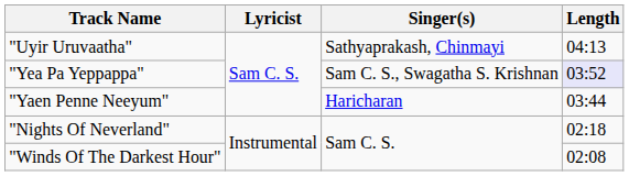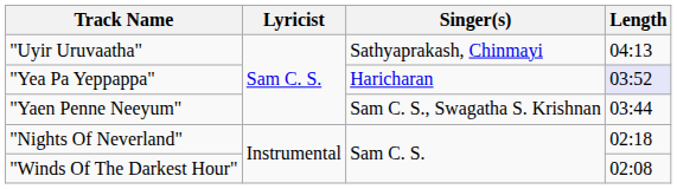"Yea Pa Yeppappa" | Singer(s): Sam C. S., Swagatha S. Krishnan -> Haricharan
"Yaen Penne Neeyum" | Singer(s): Haricharan -> Sam C. S., Swagatha S. Krishnan
